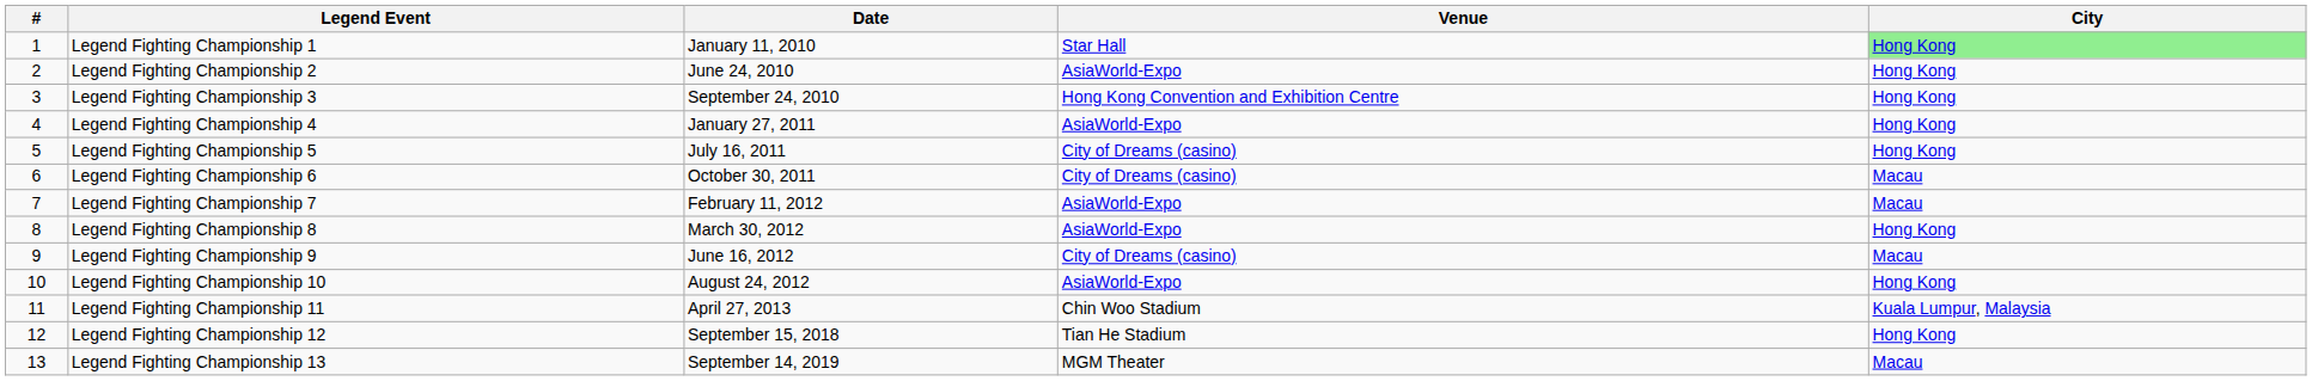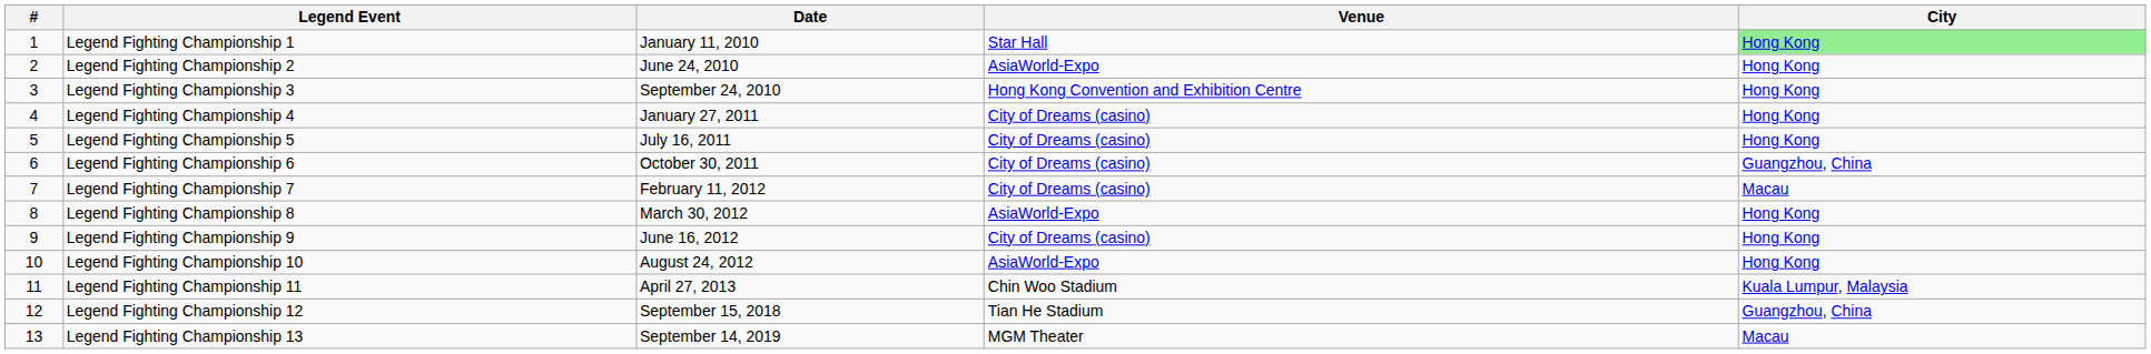Legend Fighting Championship 4 | Venue: AsiaWorld-Expo -> City of Dreams (casino)
Legend Fighting Championship 6 | City: Macau -> Guangzhou, China
Legend Fighting Championship 7 | Venue: AsiaWorld-Expo -> City of Dreams (casino)
Legend Fighting Championship 9 | City: Macau -> Hong Kong
Legend Fighting Championship 12 | City: Hong Kong -> Guangzhou, China
